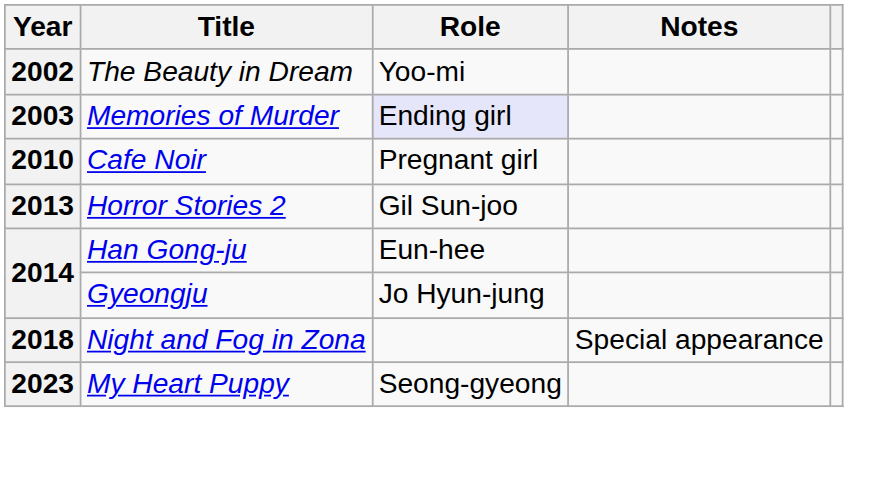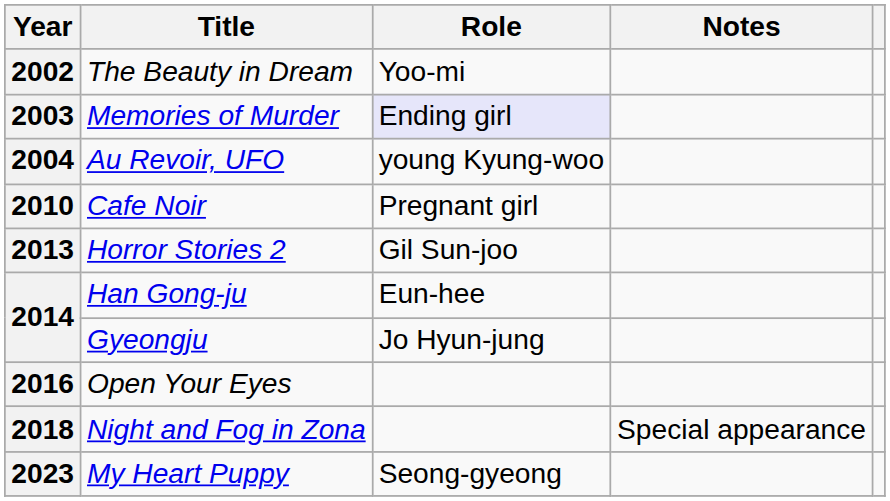+ row: 2004 | Au Revoir, UFO | young Kyung-woo
+ row: 2016 | Open Your Eyes
